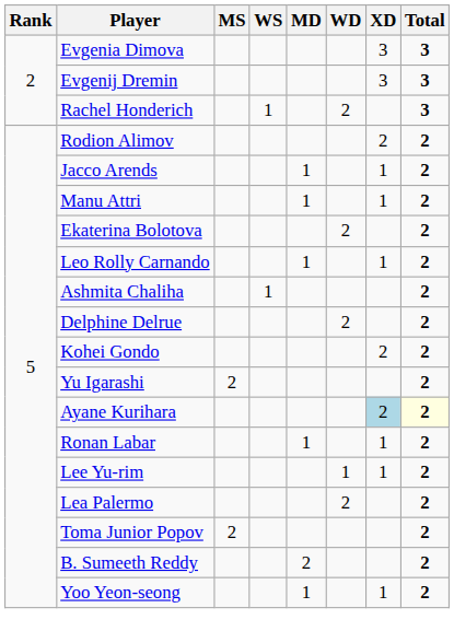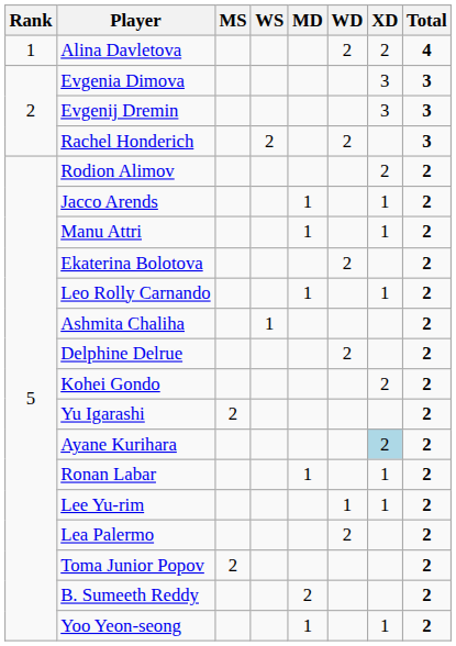+ row: 1 | Alina Davletova | 2 | 2 | 4
Rachel Honderich | WS: 1 -> 2
Ayane Kurihara | Total: lightyellow background -> no background
